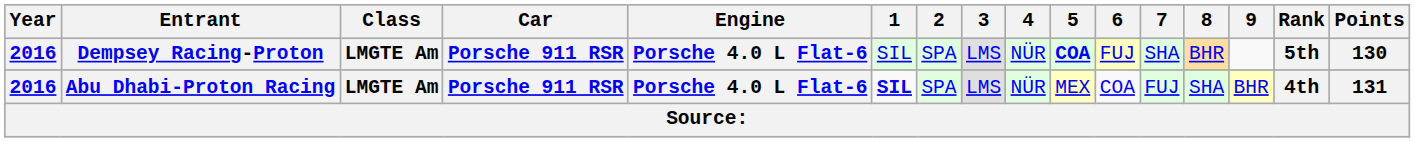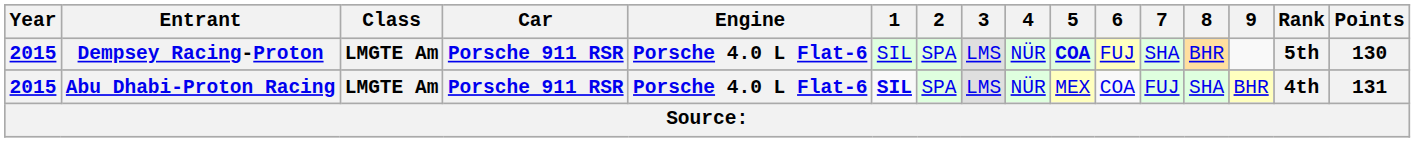Dempsey Racing-Proton | Year: 2016 -> 2015
Abu Dhabi-Proton Racing | Year: 2016 -> 2015
